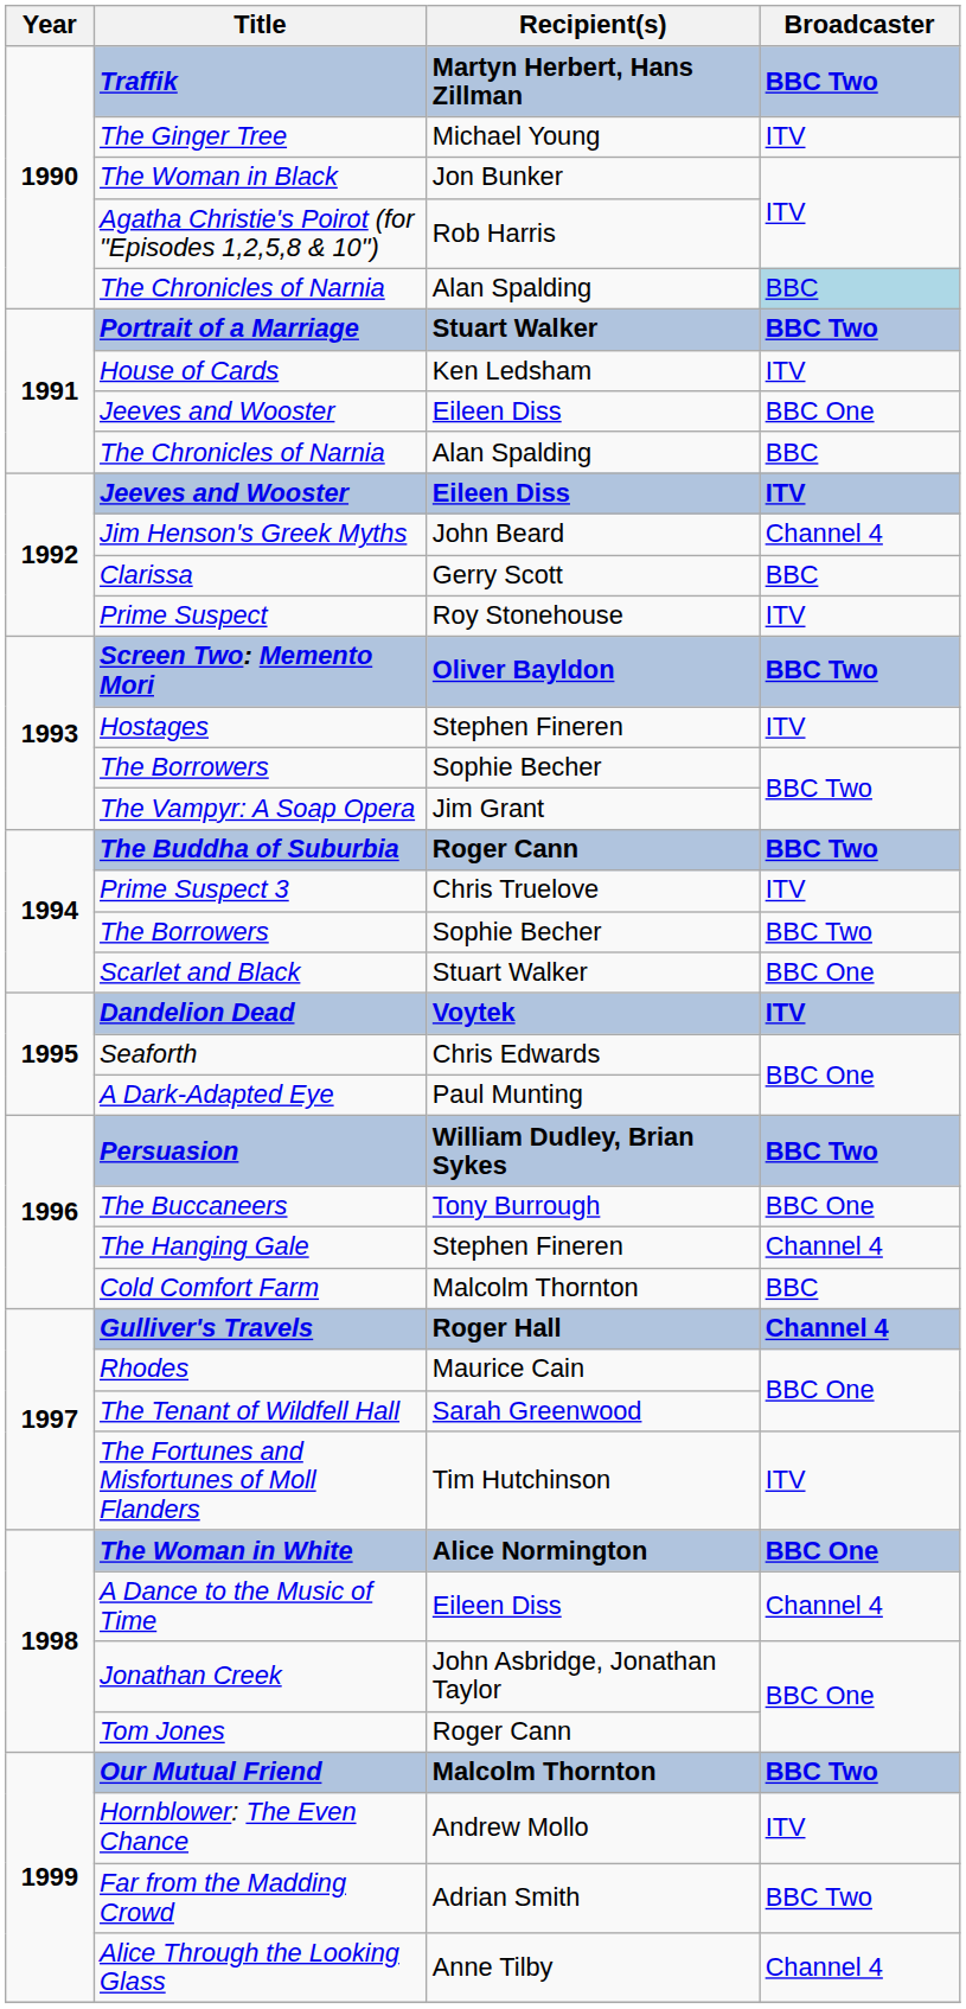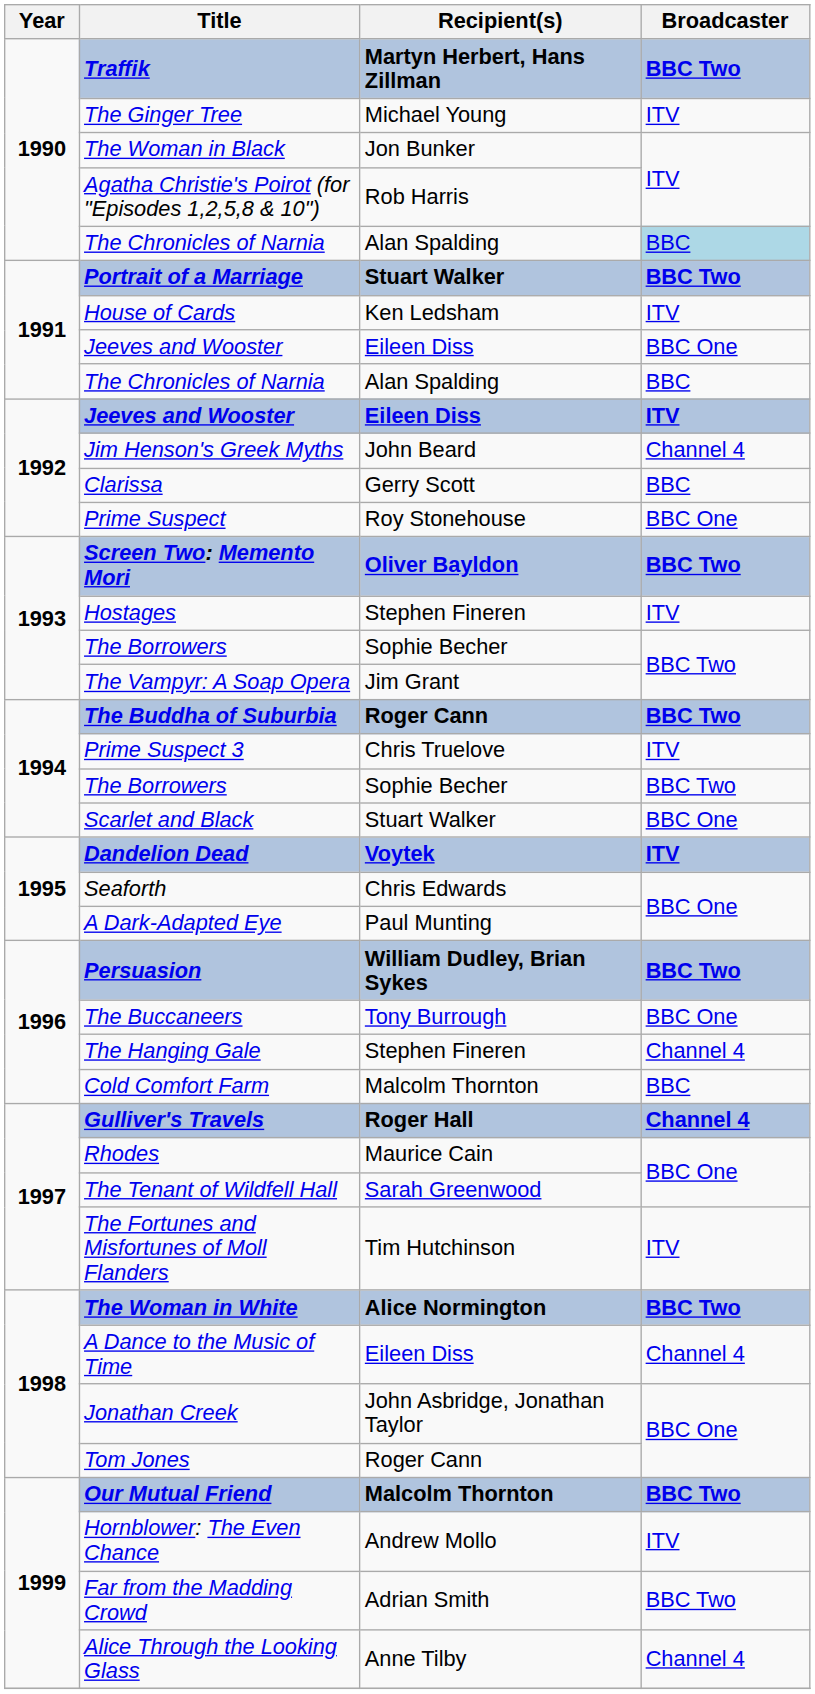Prime Suspect | Broadcaster: ITV -> BBC One
The Woman in White | Broadcaster: BBC One -> BBC Two
